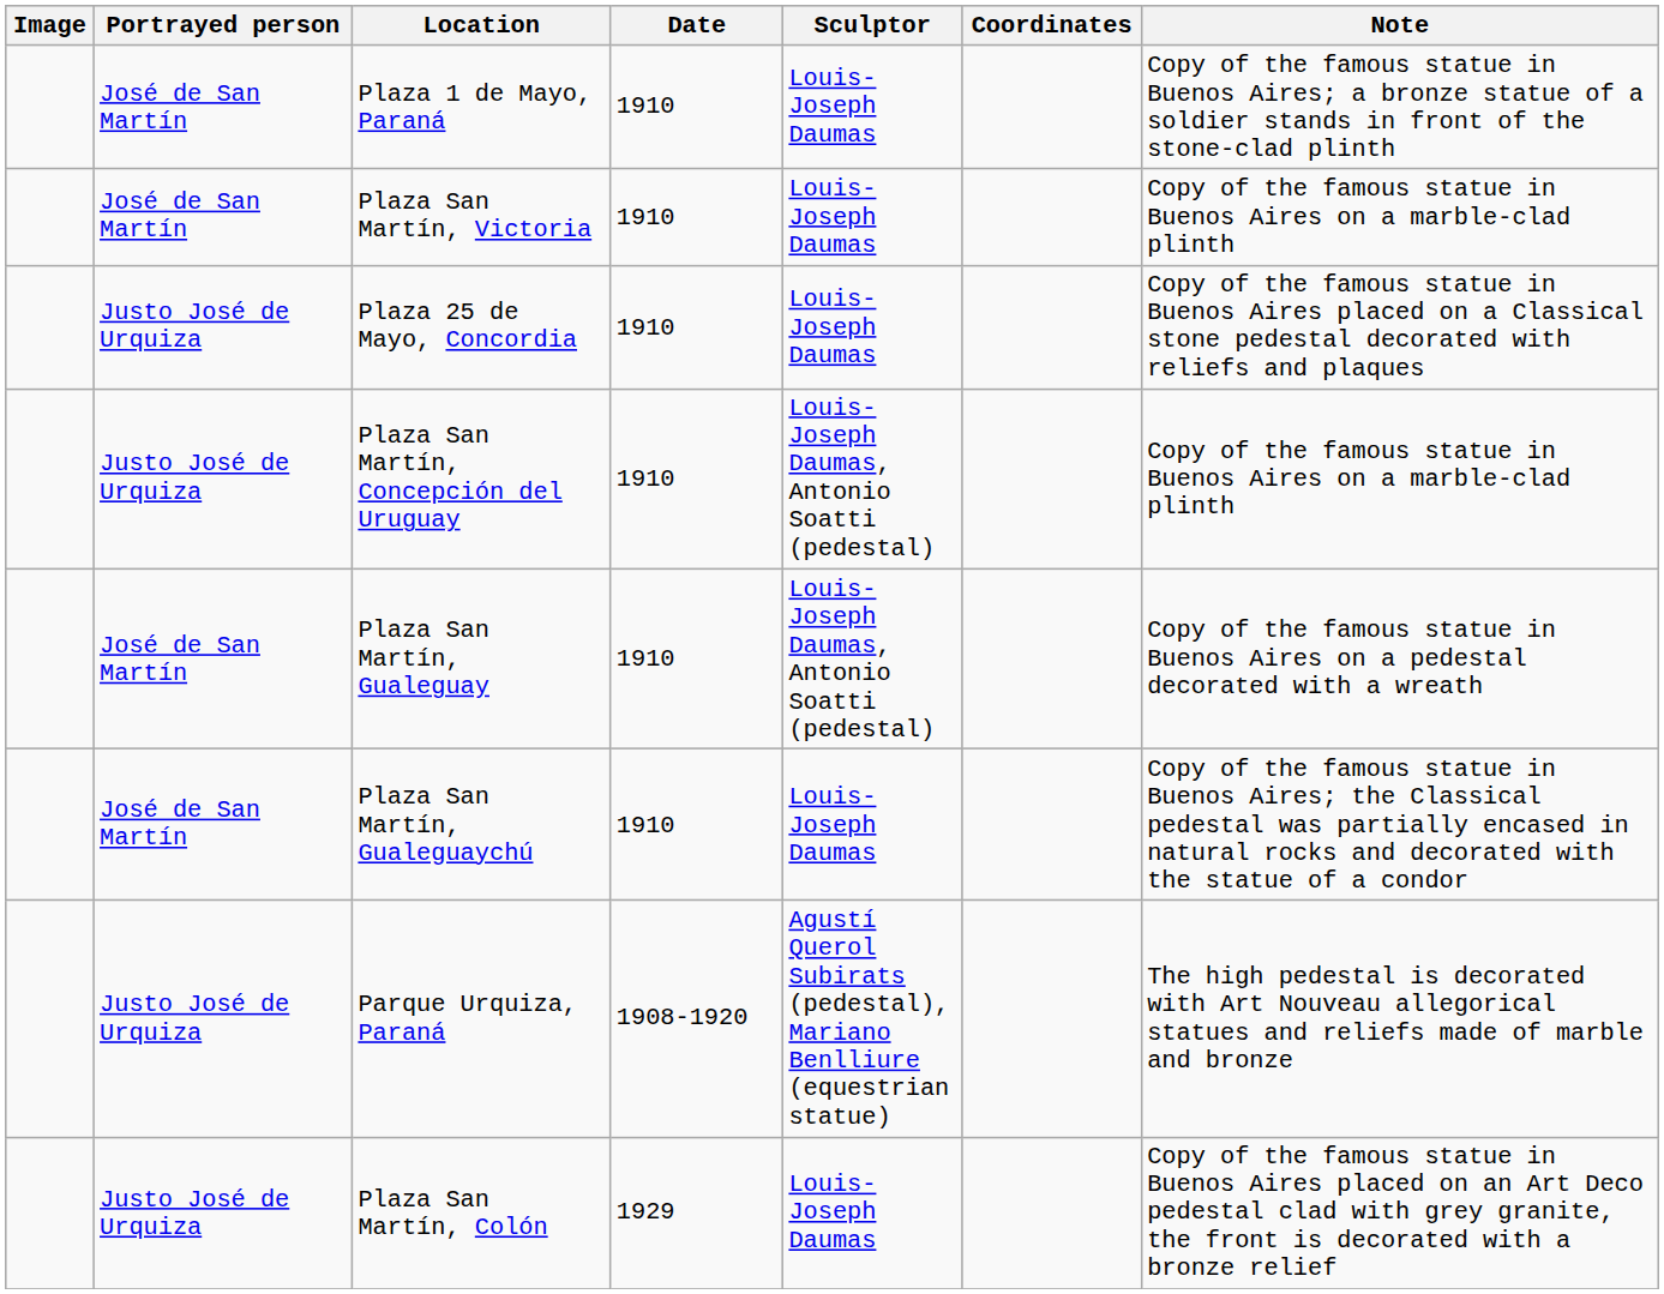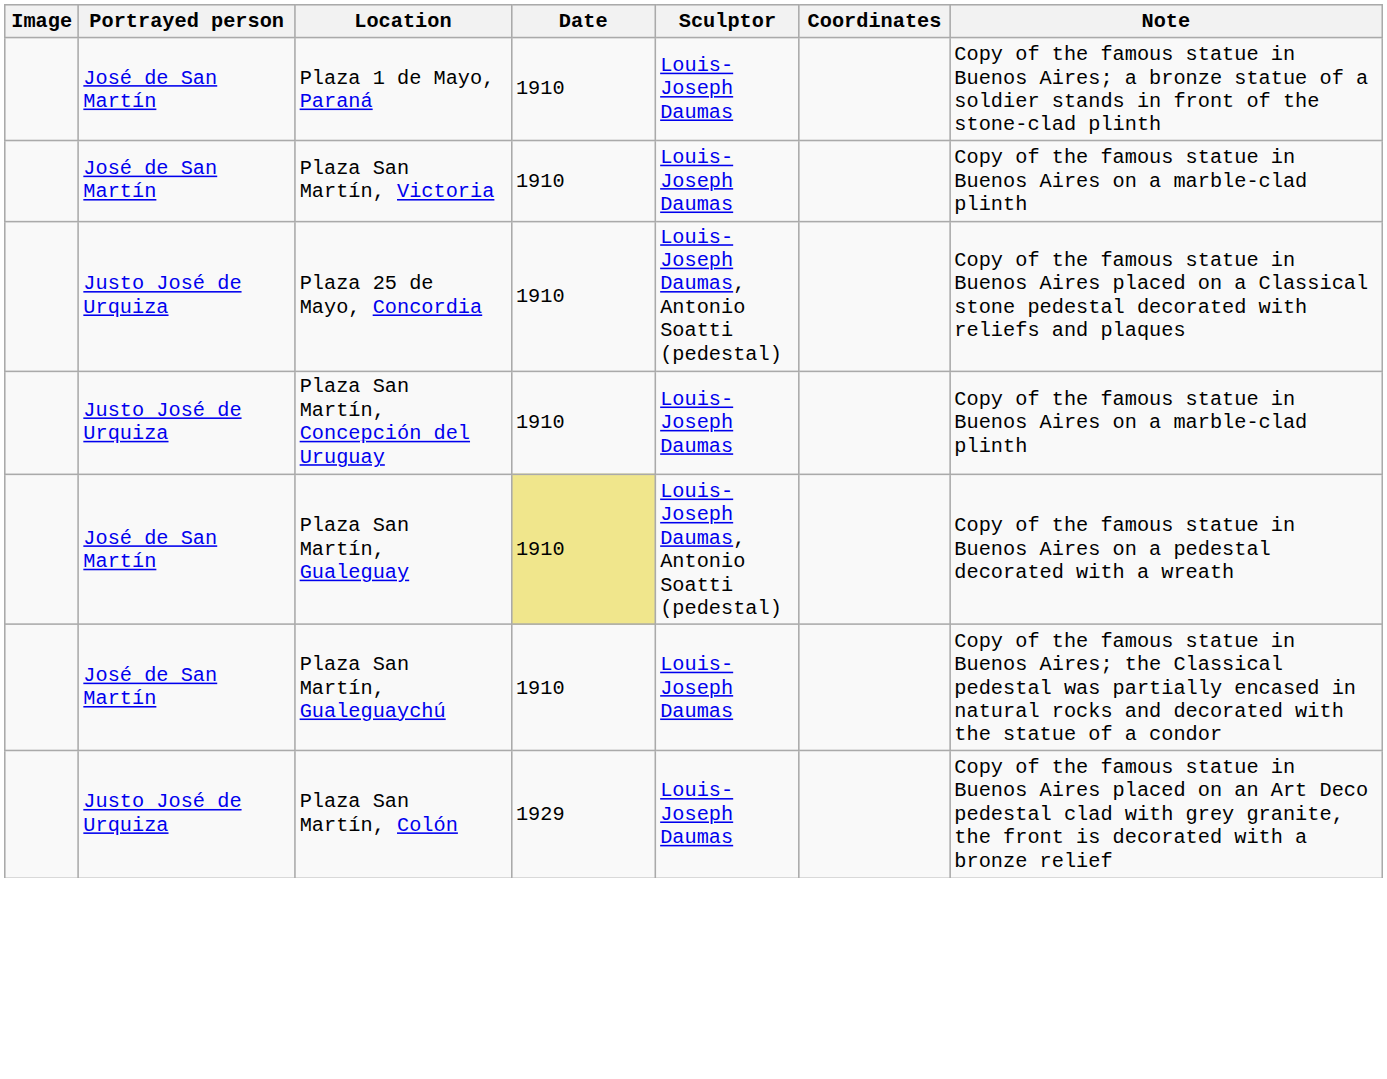Plaza 25 de Mayo, Concordia | Sculptor: Louis-Joseph Daumas -> Louis-Joseph Daumas, Antonio Soatti (pedestal)
Plaza San Martín, Concepción del Uruguay | Sculptor: Louis-Joseph Daumas, Antonio Soatti (pedestal) -> Louis-Joseph Daumas
Plaza San Martín, Gualeguay | Date: no background -> khaki background
- row: Justo José de Urquiza | Parque Urquiza, Paraná | 1908-1920 | Agustí Querol Subirats (pedestal), Mariano Benlliure (equestrian statue) | The high pedestal is decorated with Art Nouveau allegorical statues and reliefs made of marble and bronze
